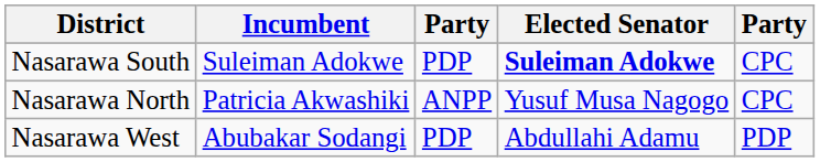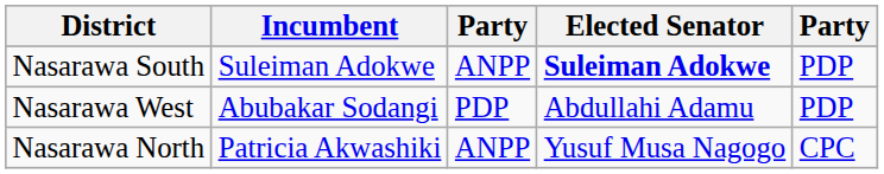Nasarawa South | column 3: PDP -> ANPP
Nasarawa South | column 5: CPC -> PDP
rows swapped: Nasarawa North <-> Nasarawa West
